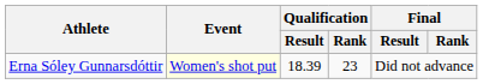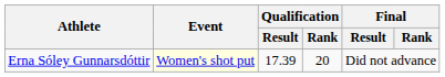Erna Sóley Gunnarsdóttir | Qualification / Result: 18.39 -> 17.39
Erna Sóley Gunnarsdóttir | Qualification / Rank: 23 -> 20
